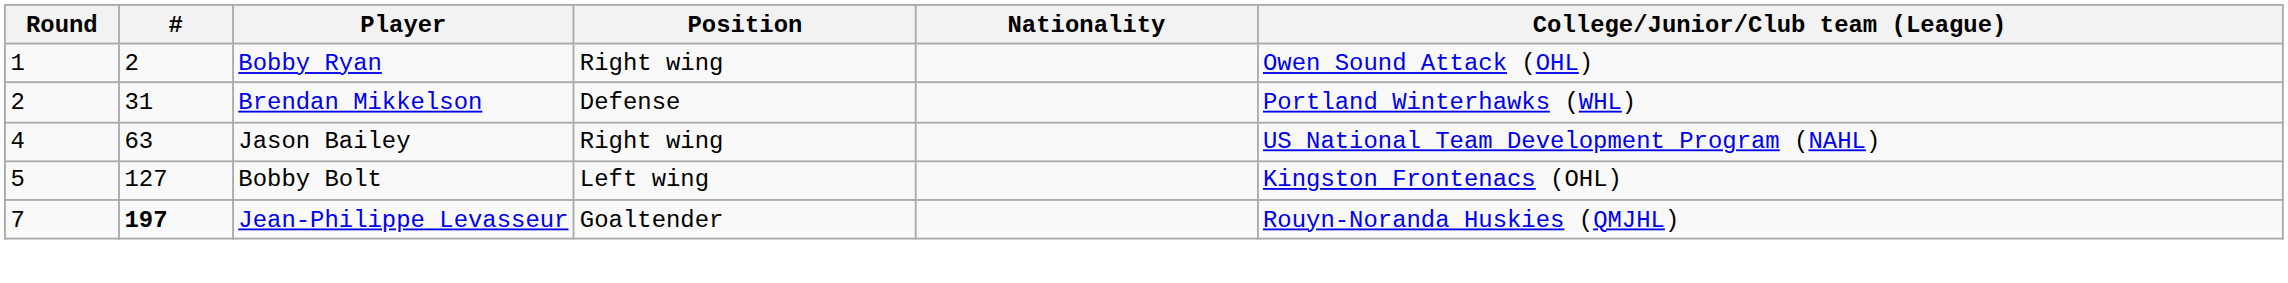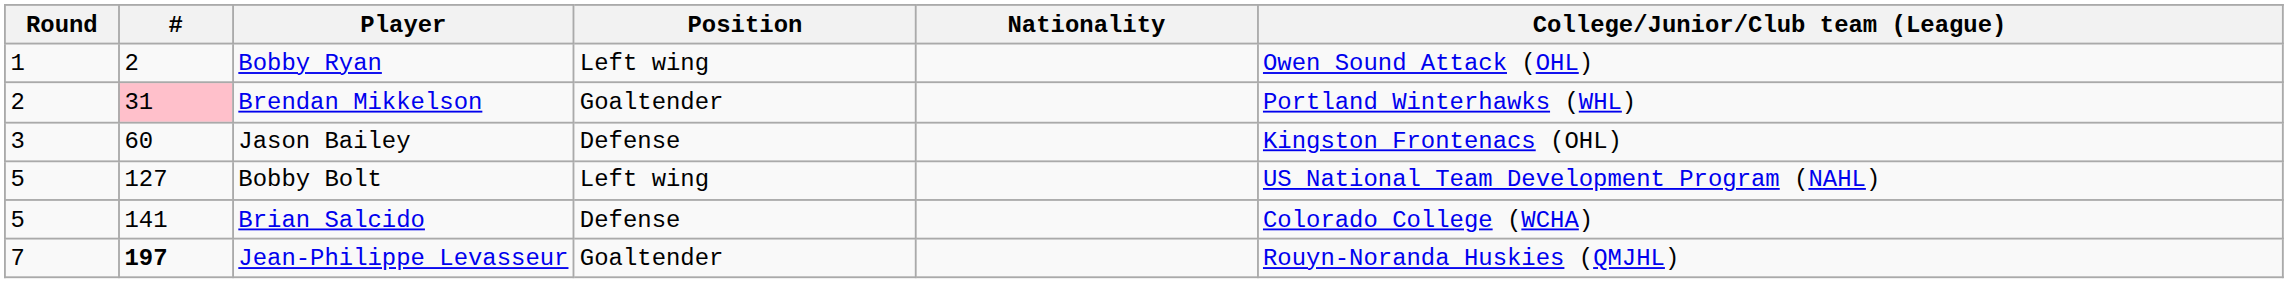Bobby Ryan | Position: Right wing -> Left wing
Brendan Mikkelson | #: no background -> pink background
Brendan Mikkelson | Position: Defense -> Goaltender
Jason Bailey | Round: 4 -> 3
Jason Bailey | #: 63 -> 60
Jason Bailey | Position: Right wing -> Defense
Jason Bailey | College/Junior/Club team (League): US National Team Development Program (NAHL) -> Kingston Frontenacs (OHL)
Bobby Bolt | College/Junior/Club team (League): Kingston Frontenacs (OHL) -> US National Team Development Program (NAHL)
+ row: 5 | 141 | Brian Salcido | Defense | Colorado College (WCHA)
